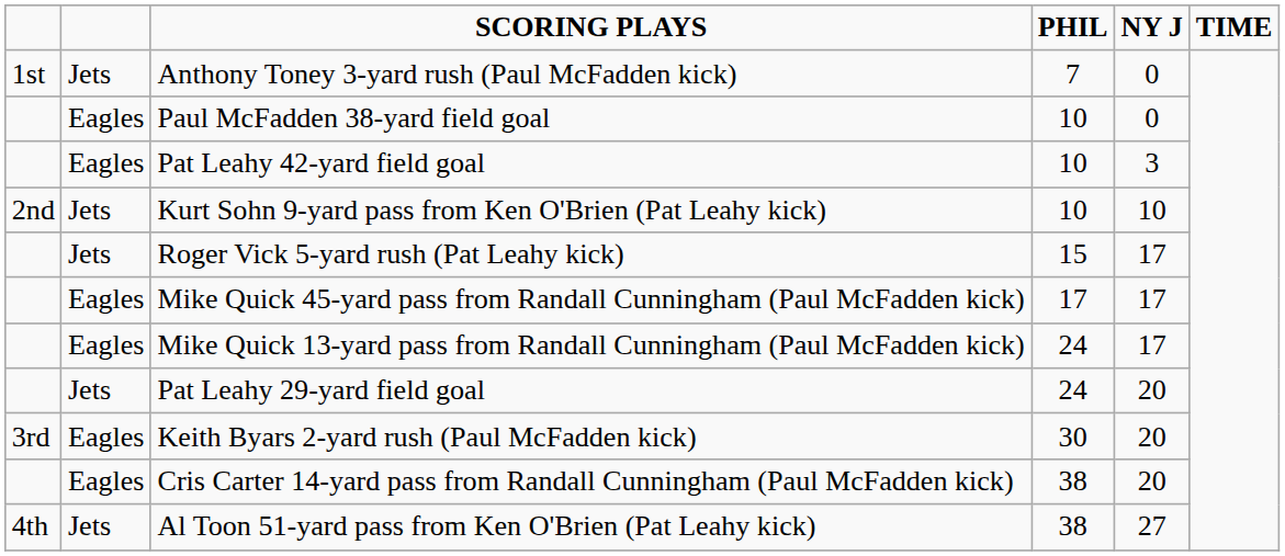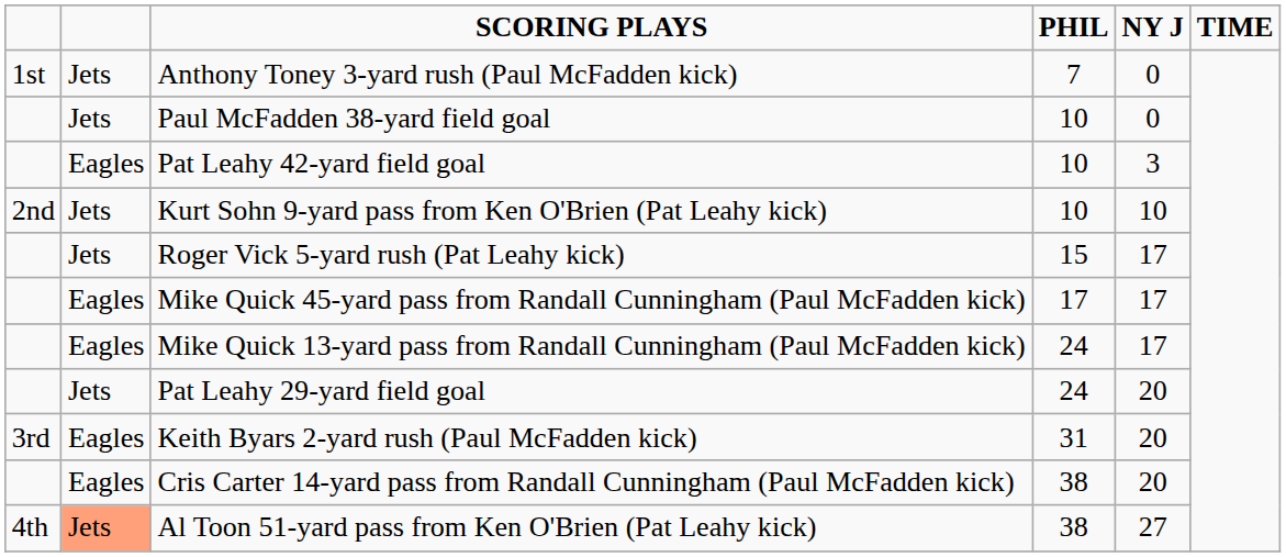Paul McFadden 38-yard field goal | column 2: Eagles -> Jets
Keith Byars 2-yard rush (Paul McFadden kick) | PHIL: 30 -> 31
Al Toon 51-yard pass from Ken O'Brien (Pat Leahy kick) | column 2: no background -> lightsalmon background
